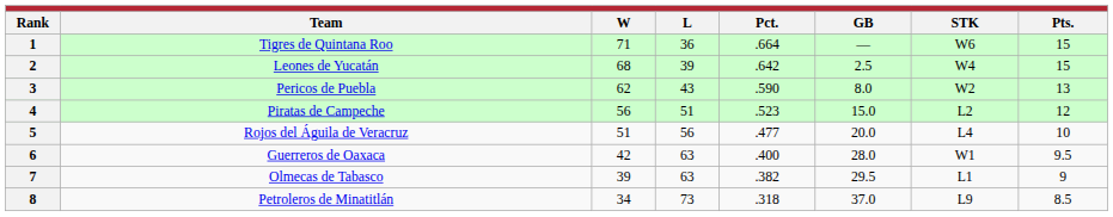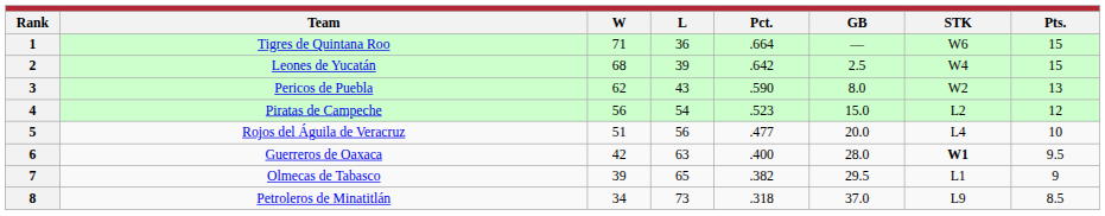4 | L: 51 -> 54
6 | STK: normal -> bold
7 | L: 63 -> 65
